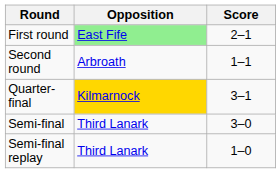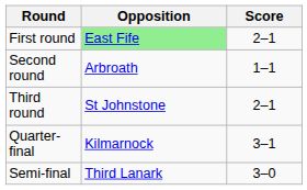+ row: Third round | St Johnstone | 2–1
Quarter-final | Opposition: gold background -> no background
- row: Semi-final replay | Third Lanark | 1–0
